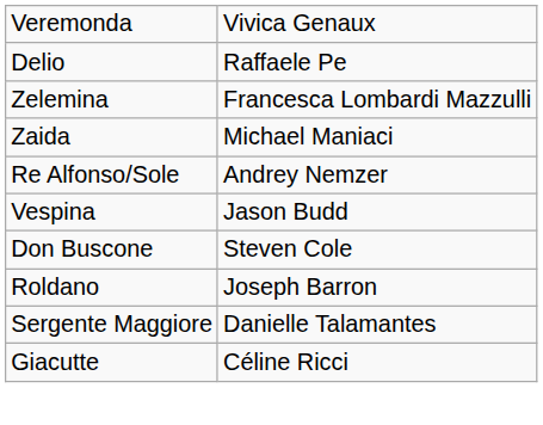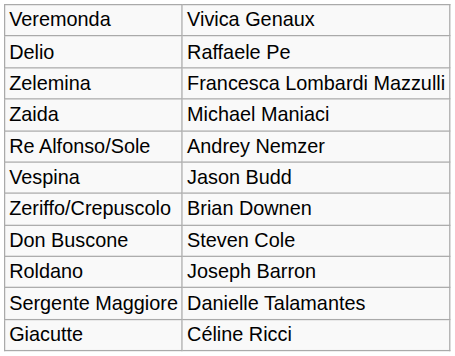+ row: Zeriffo/Crepuscolo | Brian Downen
